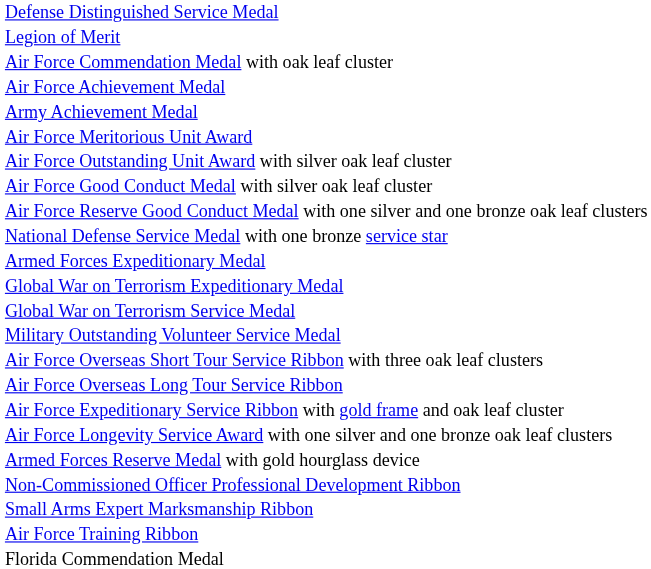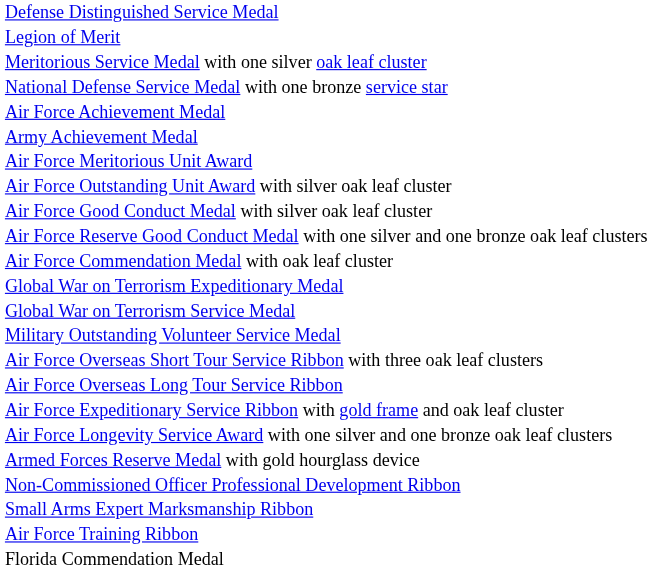+ row: Meritorious Service Medal with one silver oak leaf cluster
rows swapped: Air Force Commendation Medal with oak leaf cluster <-> National Defense Service Medal with one bronze service star
- row: Armed Forces Expeditionary Medal
